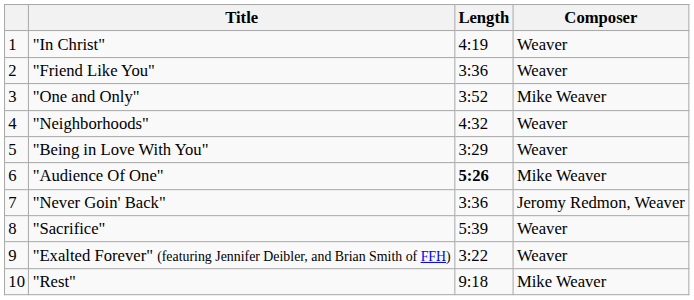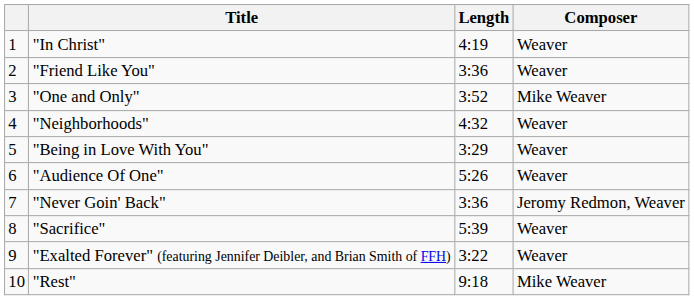"Audience Of One" | Length: bold -> normal
"Audience Of One" | Composer: Mike Weaver -> Weaver
